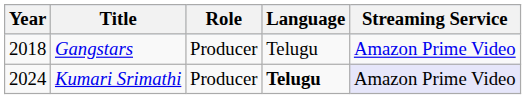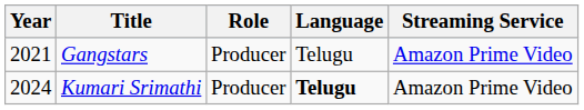Gangstars | Year: 2018 -> 2021
Kumari Srimathi | Streaming Service: lavender background -> no background
